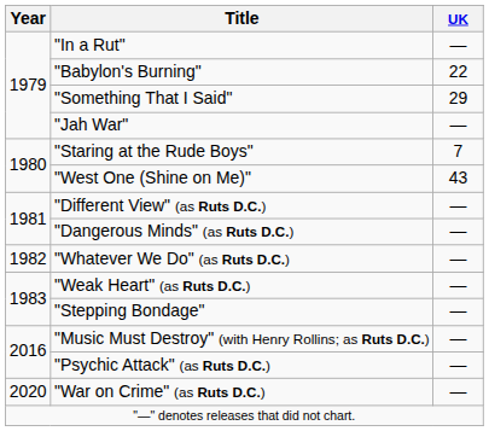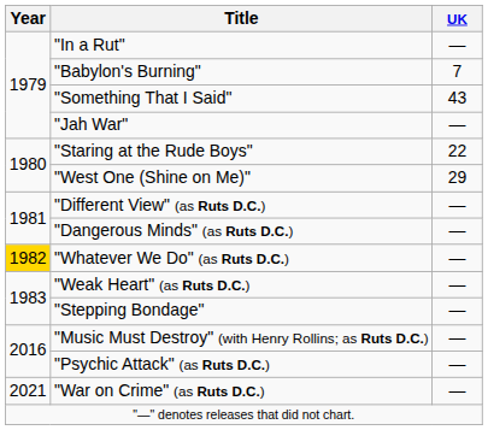"Babylon's Burning" | UK: 22 -> 7
"Something That I Said" | UK: 29 -> 43
"Staring at the Rude Boys" | UK: 7 -> 22
"West One (Shine on Me)" | UK: 43 -> 29
"Whatever We Do" (as Ruts D.C.) | Year: no background -> gold background
"War on Crime" (as Ruts D.C.) | Year: 2020 -> 2021
